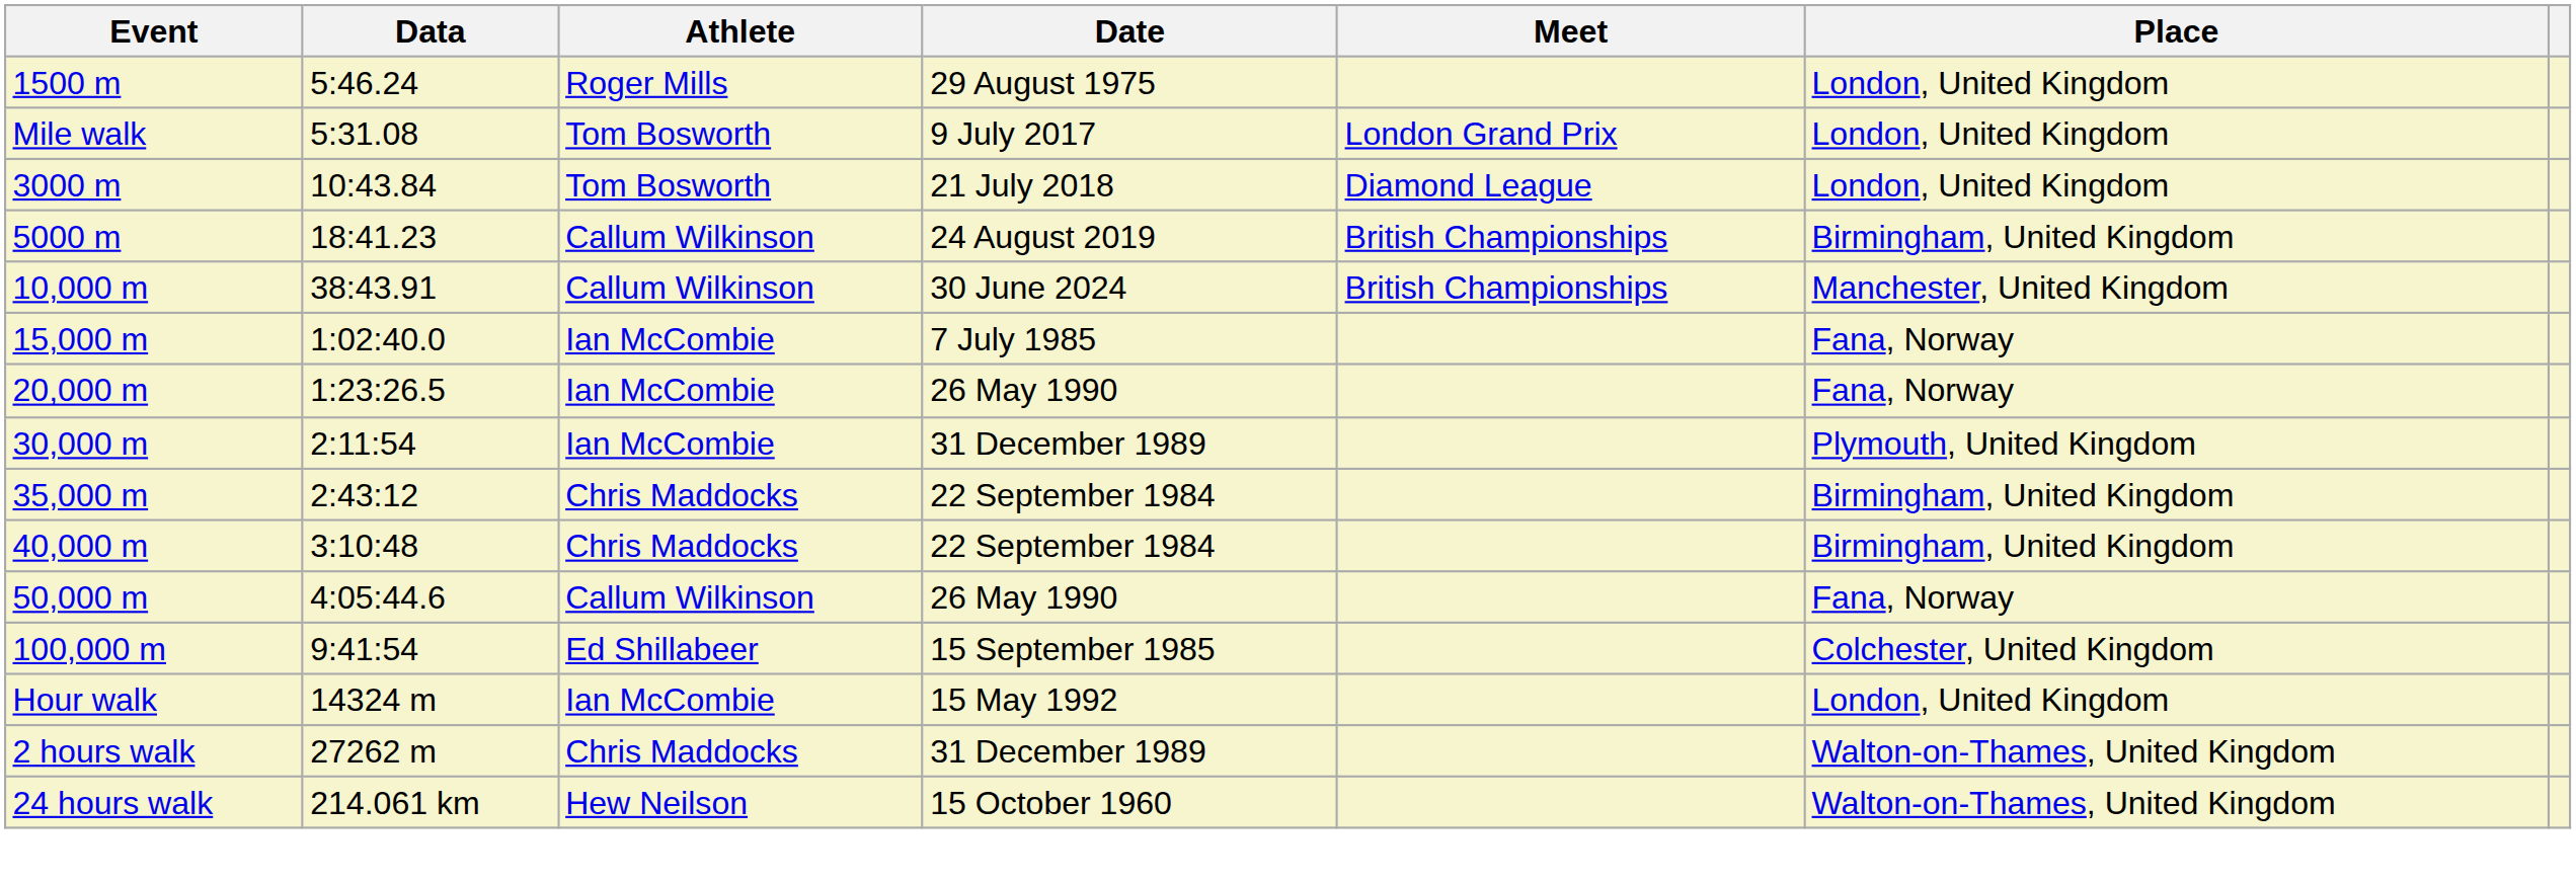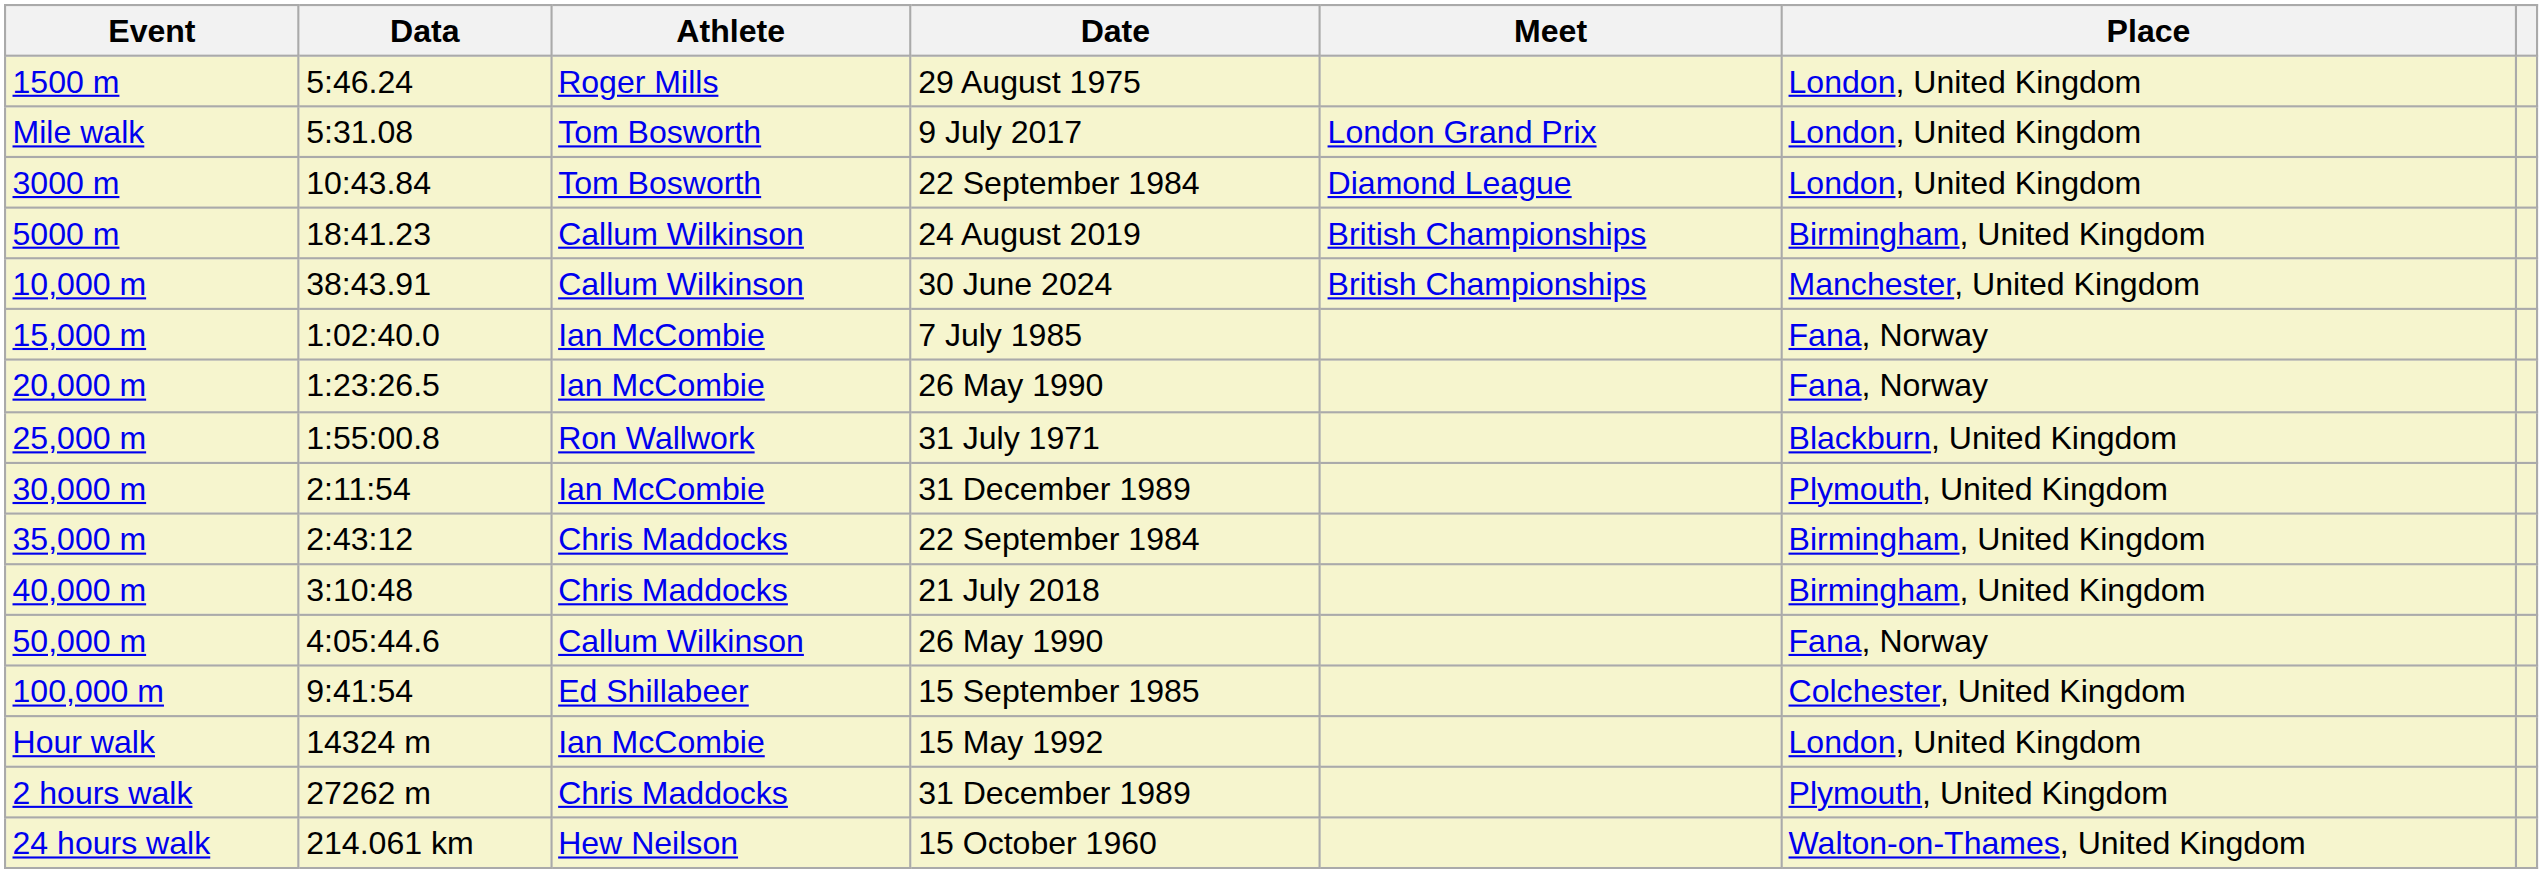3000 m | Date: 21 July 2018 -> 22 September 1984
+ row: 25,000 m | 1:55:00.8 | Ron Wallwork | 31 July 1971 | Blackburn, United Kingdom
40,000 m | Date: 22 September 1984 -> 21 July 2018
2 hours walk | Place: Walton-on-Thames, United Kingdom -> Plymouth, United Kingdom
